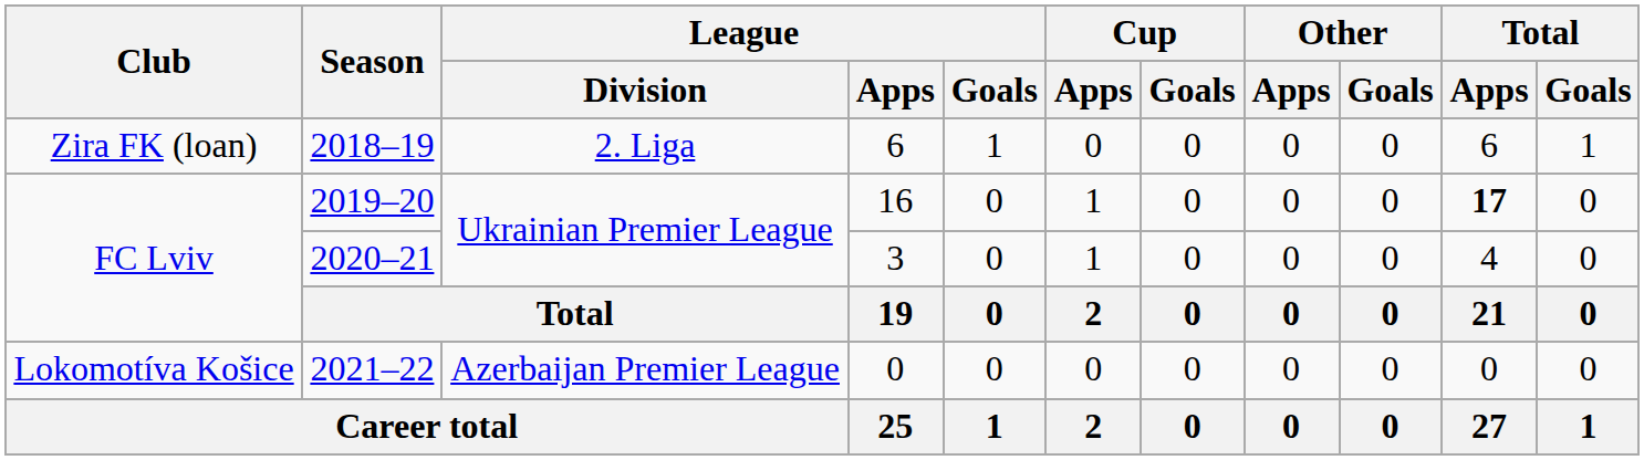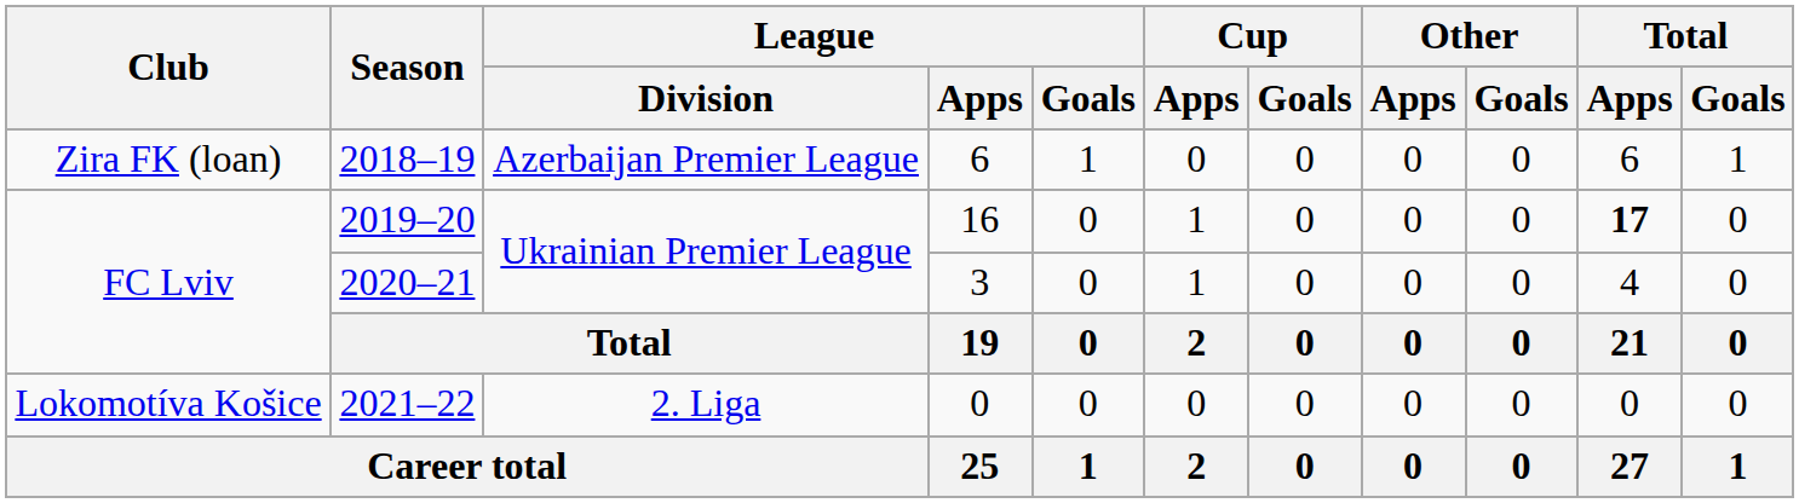2018–19 | League / Division: 2. Liga -> Azerbaijan Premier League
2021–22 | League / Division: Azerbaijan Premier League -> 2. Liga
